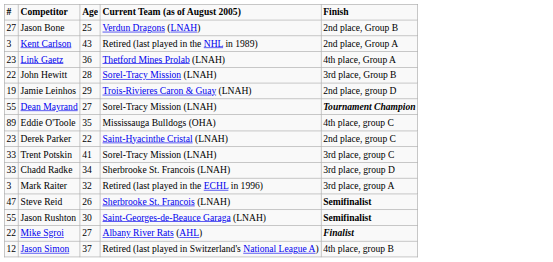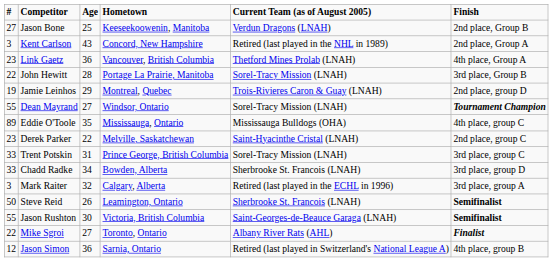+ column: Hometown | Keeseekoowenin, Manitoba | Concord, New Hampshire | Vancouver, British Columbia | Portage La Prairie, Manitoba | Montreal, Quebec | Windsor, Ontario | Mississauga, Ontario | Melville, Saskatchewan | Prince George, British Columbia | Bowden, Alberta | Calgary, Alberta | Leamington, Ontario | Victoria, British Columbia | Toronto, Ontario | Sarnia, Ontario
Trent Potskin | Age: 41 -> 31
Steve Reid | #: 47 -> 50
Jason Simon | Age: 37 -> 36
